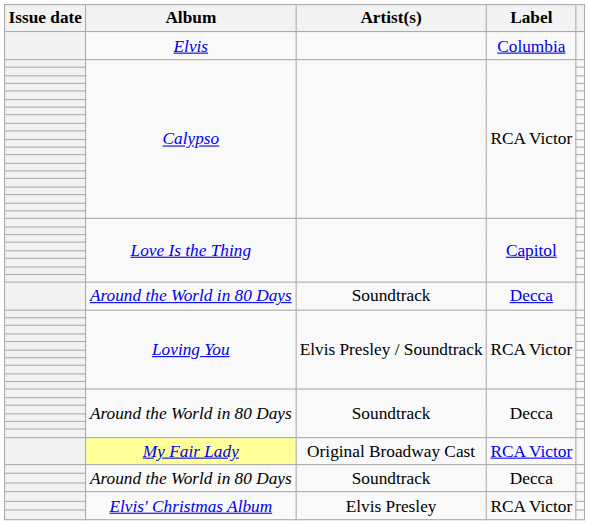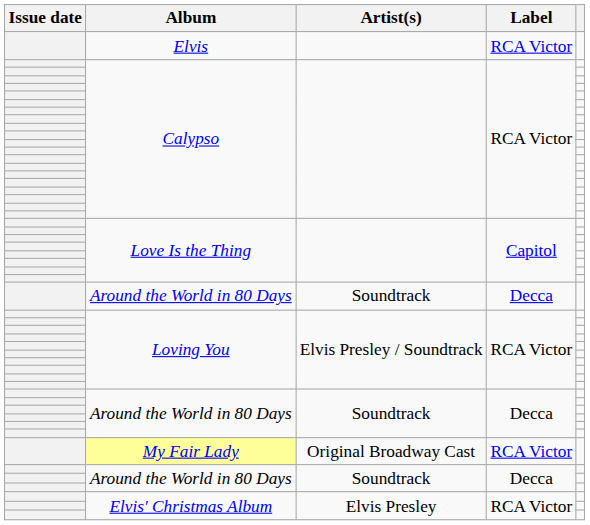Elvis | Label: Columbia -> RCA Victor
